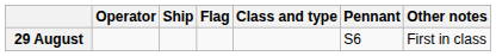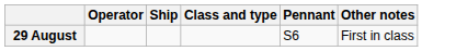- column: Flag
